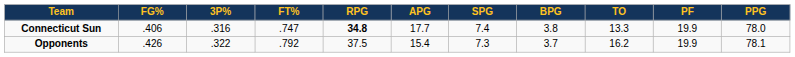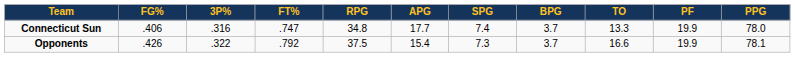Connecticut Sun | RPG: bold -> normal
Connecticut Sun | BPG: 3.8 -> 3.7
Opponents | TO: 16.2 -> 16.6
